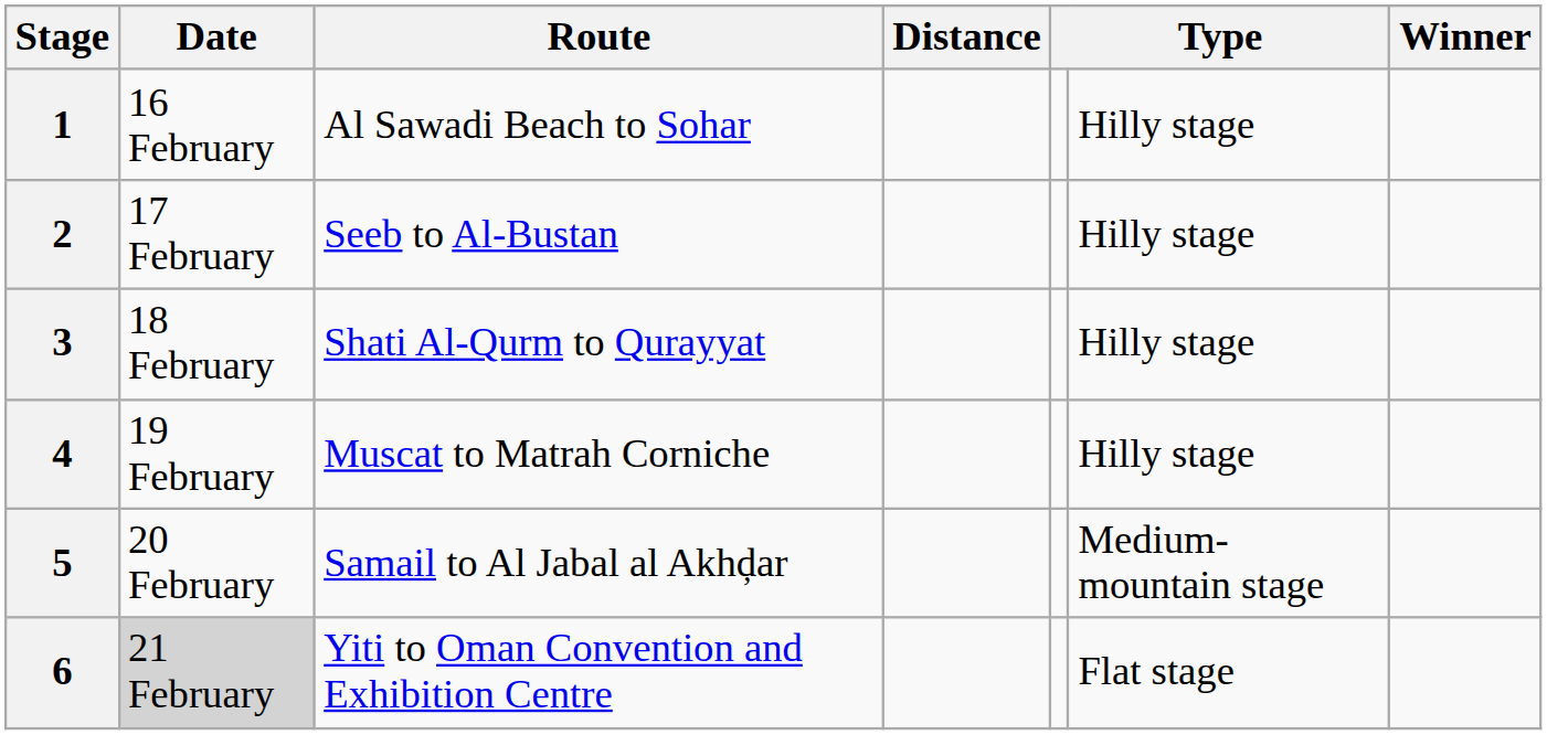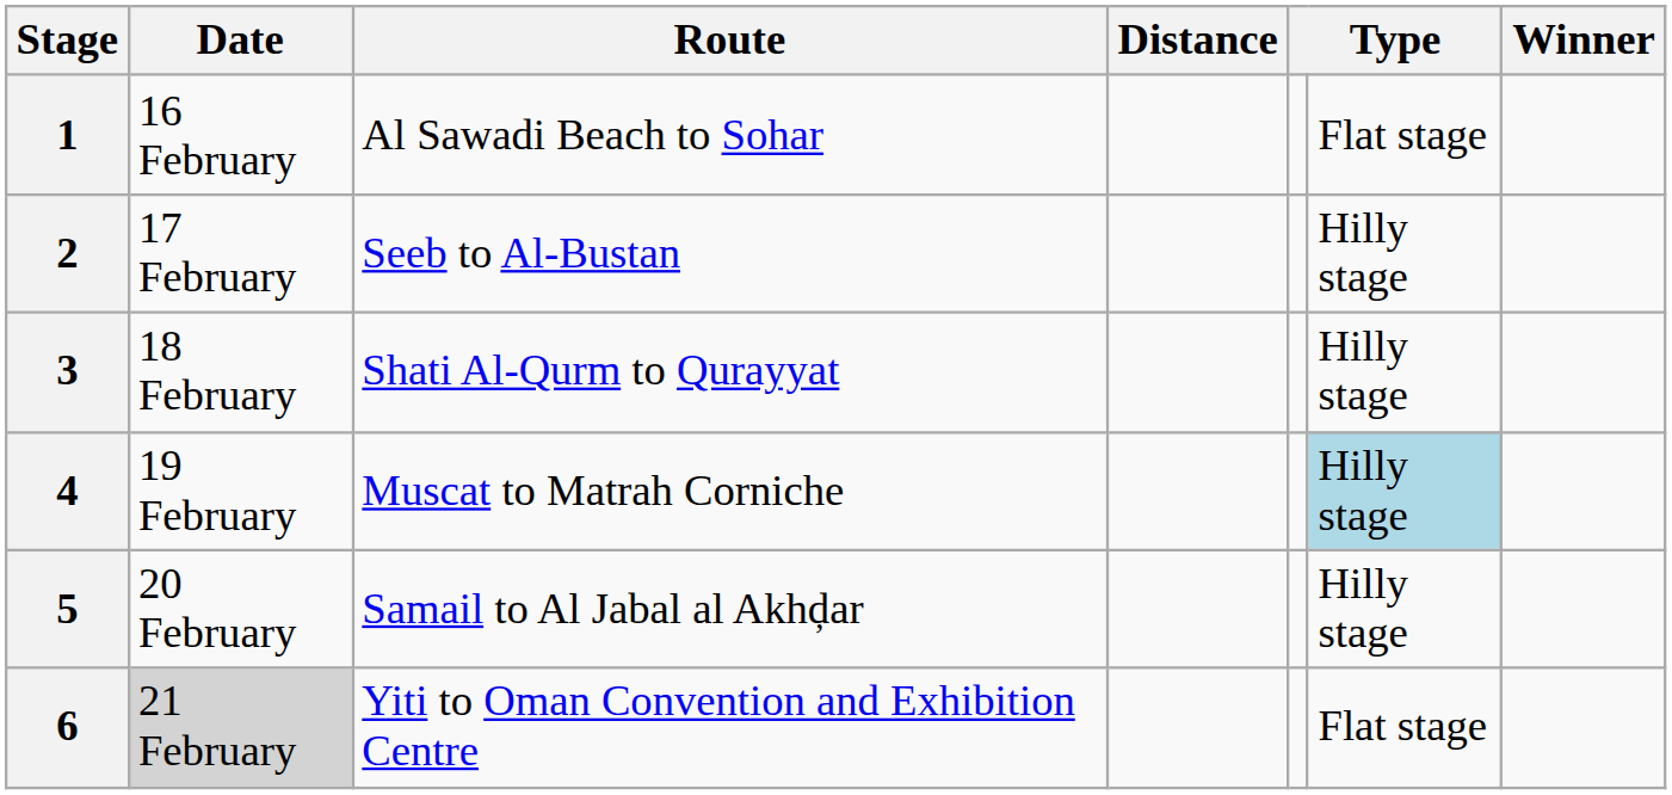1 | column 6: Hilly stage -> Flat stage
4 | column 6: no background -> lightblue background
5 | column 6: Medium-mountain stage -> Hilly stage
